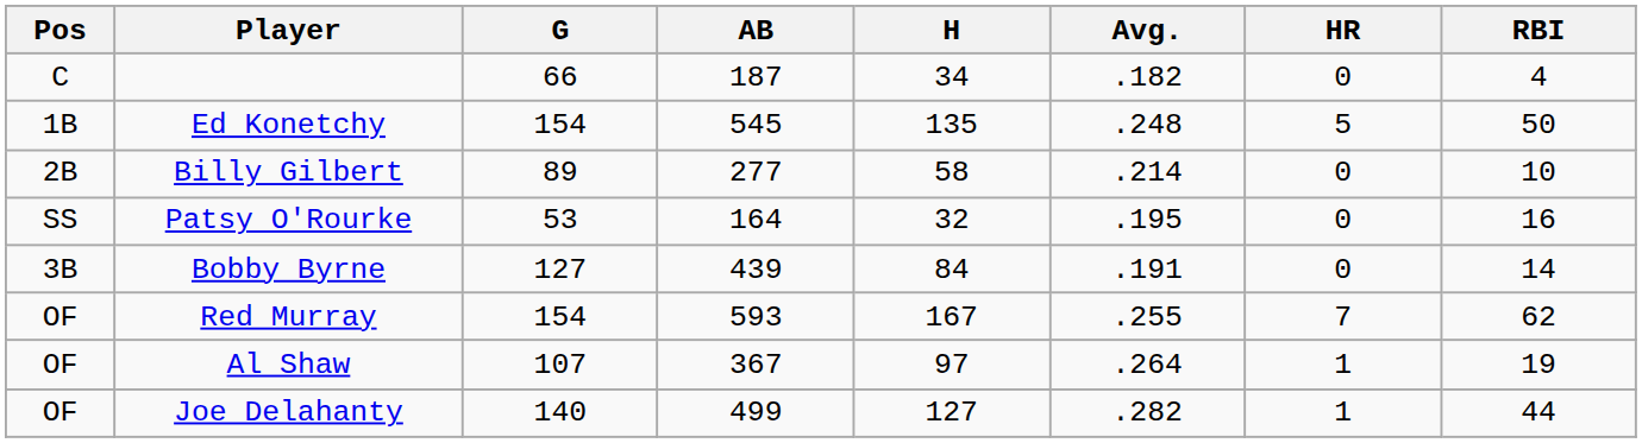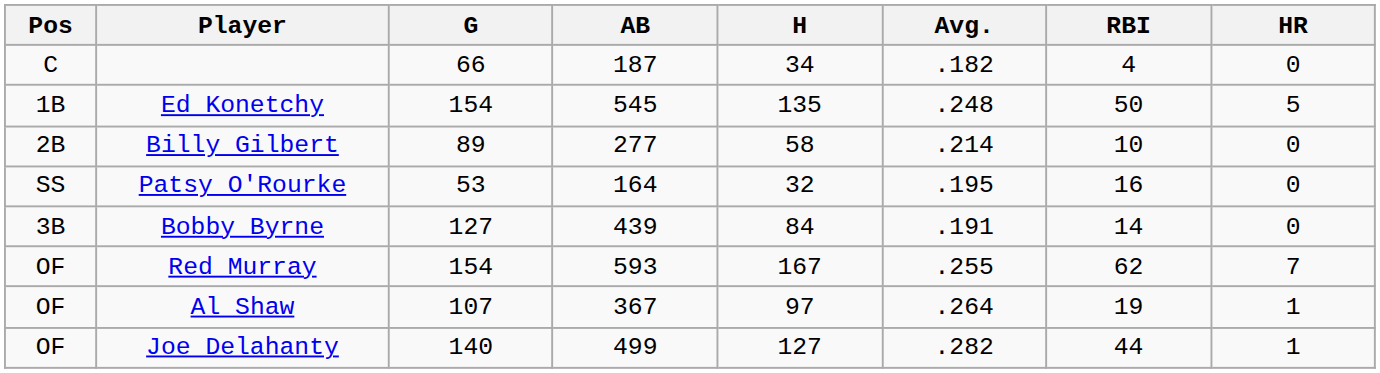columns swapped: HR <-> RBI
